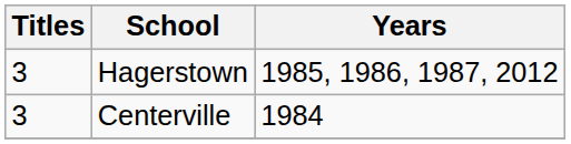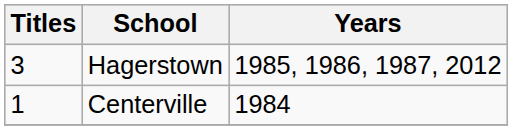Centerville | Titles: 3 -> 1
